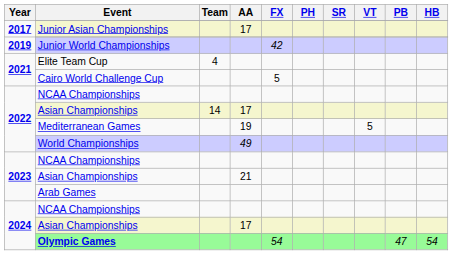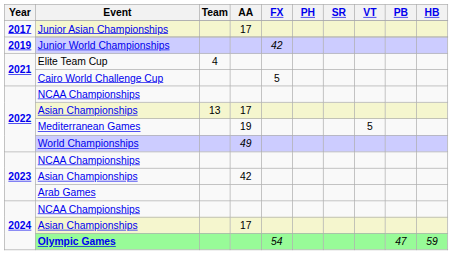2022 / Asian Championships | Team: 14 -> 13
2023 / Asian Championships | AA: 21 -> 42
Olympic Games | HB: 54 -> 59
